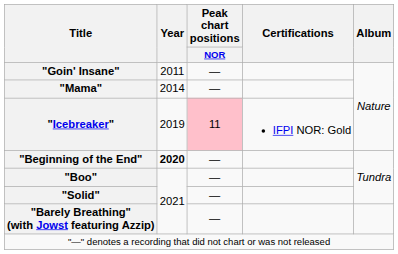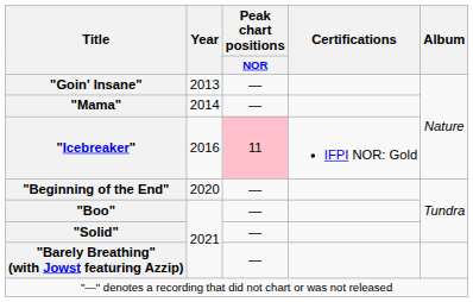"Goin' Insane" | Year: 2011 -> 2013
"Icebreaker" | Year: 2019 -> 2016
"Beginning of the End" | Year: bold -> normal
